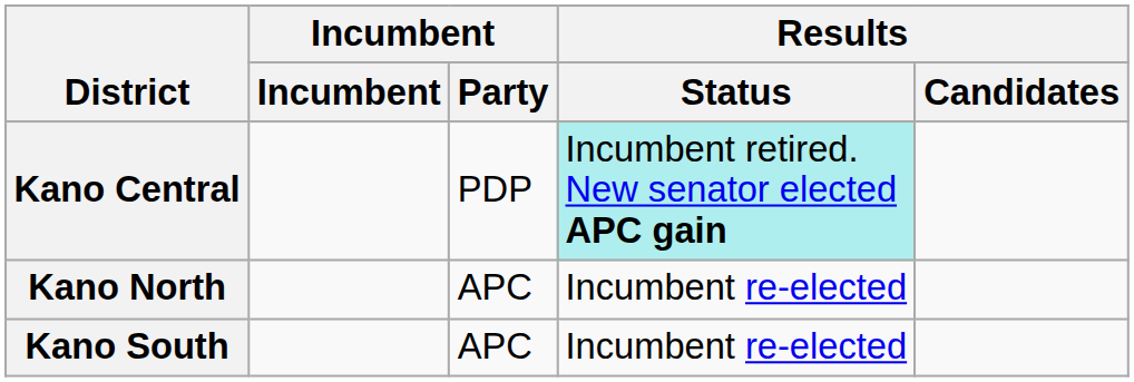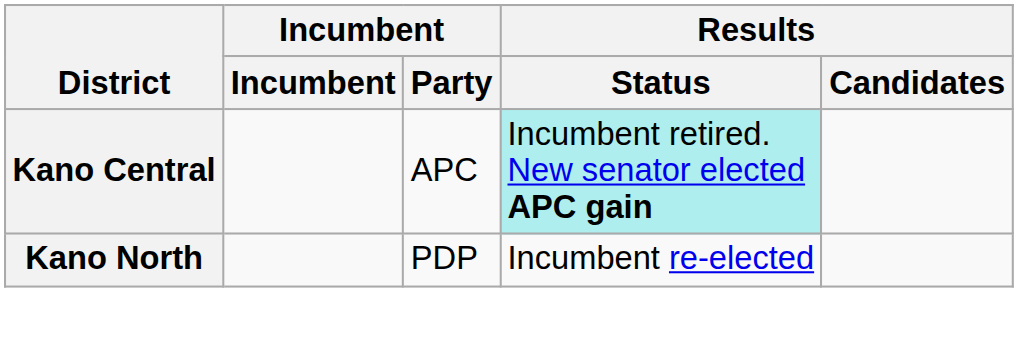Kano Central | Incumbent / Party: PDP -> APC
Kano North | Incumbent / Party: APC -> PDP
- row: Kano South | APC | Incumbent re-elected
